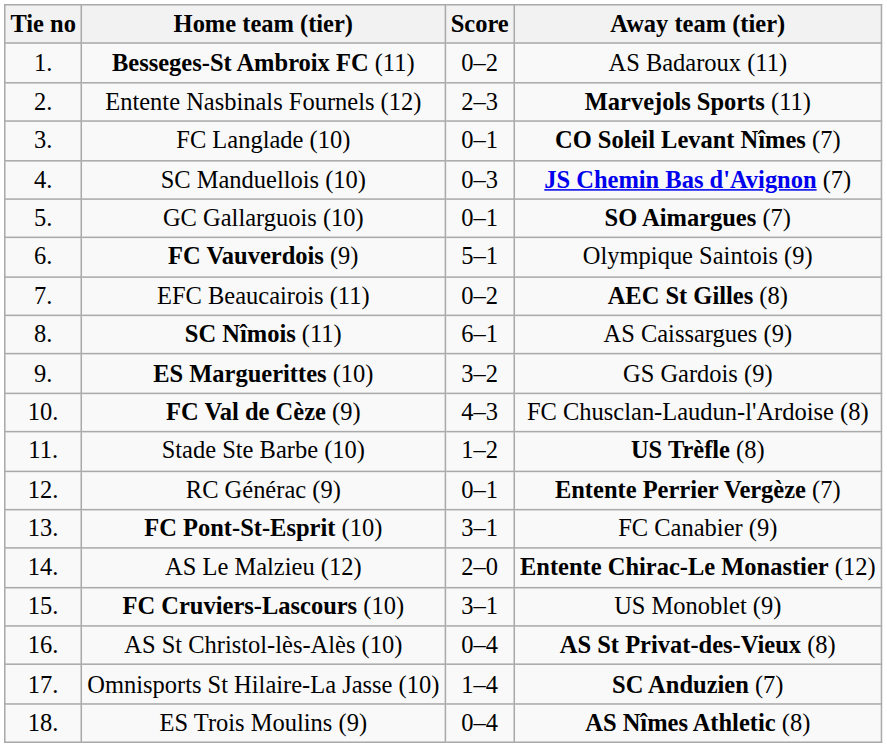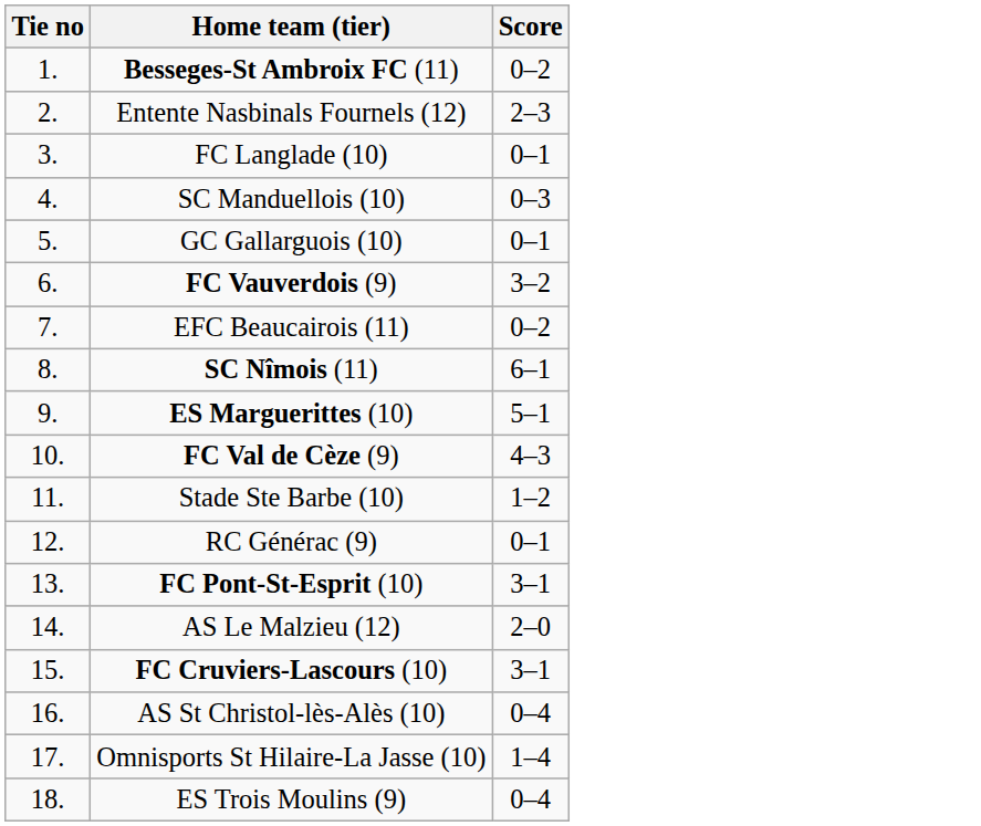- column: Away team (tier) | AS Badaroux (11) | Marvejols Sports (11) | CO Soleil Levant Nîmes (7) | JS Chemin Bas d'Avignon (7) | SO Aimargues (7) | Olympique Saintois (9) | AEC St Gilles (8) | AS Caissargues (9) | GS Gardois (9) | FC Chusclan-Laudun-l'Ardoise (8) | US Trèfle (8) | Entente Perrier Vergèze (7) | FC Canabier (9) | Entente Chirac-Le Monastier (12) | US Monoblet (9) | AS St Privat-des-Vieux (8) | SC Anduzien (7) | AS Nîmes Athletic (8)
FC Vauverdois (9) | Score: 5–1 -> 3–2
ES Marguerittes (10) | Score: 3–2 -> 5–1
